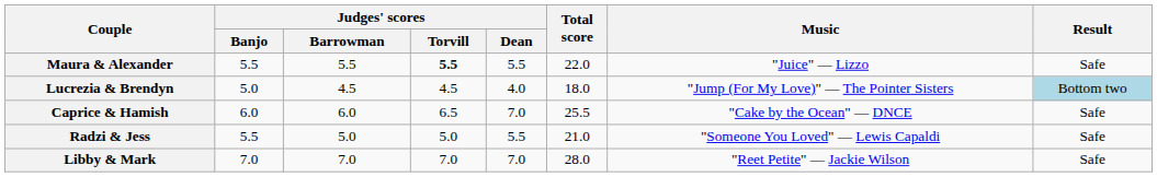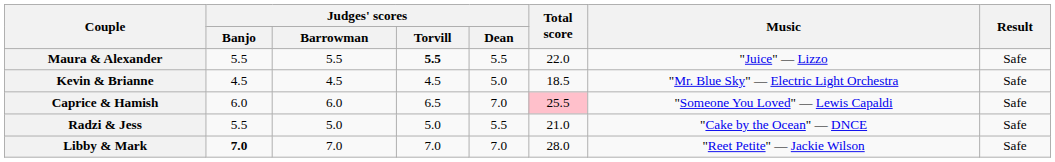- row: Lucrezia & Brendyn | 5.0 | 4.5 | 4.5 | 4.0 | 18.0 | "Jump (For My Love)" — The Pointer Sisters | Bottom two
+ row: Kevin & Brianne | 4.5 | 4.5 | 4.5 | 5.0 | 18.5 | "Mr. Blue Sky" — Electric Light Orchestra | Safe
Caprice & Hamish | Total score: no background -> pink background
Caprice & Hamish | Music: "Cake by the Ocean" — DNCE -> "Someone You Loved" — Lewis Capaldi
Radzi & Jess | Music: "Someone You Loved" — Lewis Capaldi -> "Cake by the Ocean" — DNCE
Libby & Mark | Judges' scores / Banjo: normal -> bold
